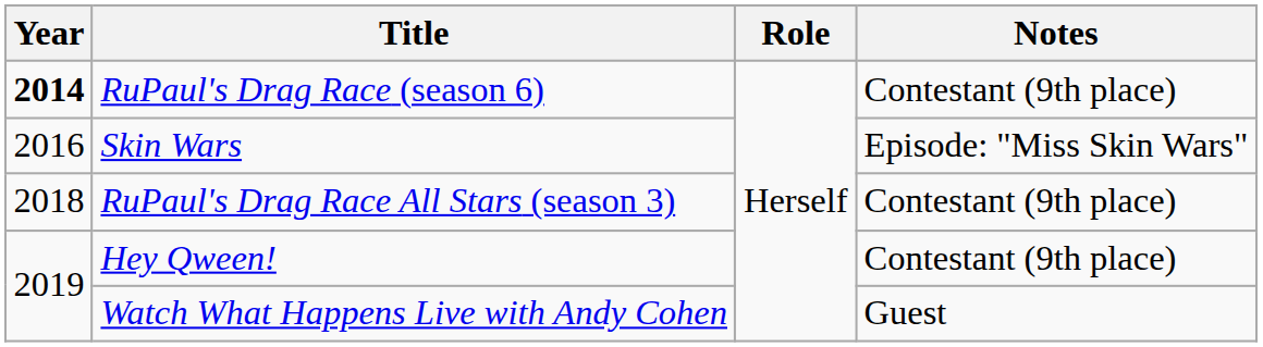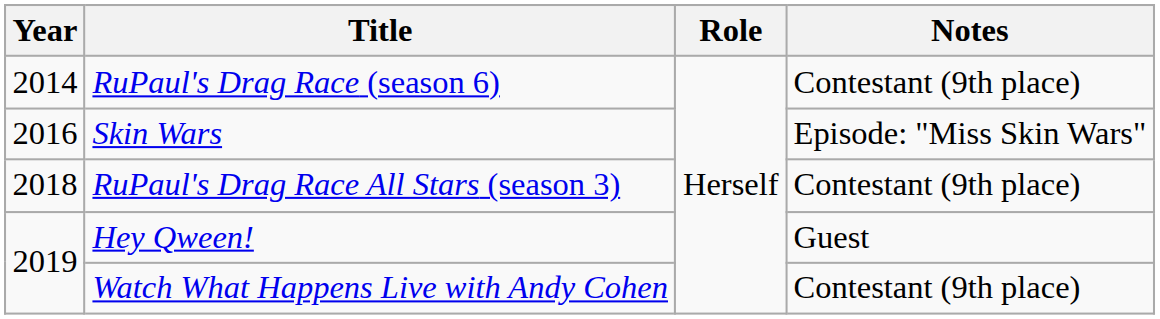RuPaul's Drag Race (season 6) | Year: bold -> normal
Hey Qween! | Notes: Contestant (9th place) -> Guest
Watch What Happens Live with Andy Cohen | Notes: Guest -> Contestant (9th place)
